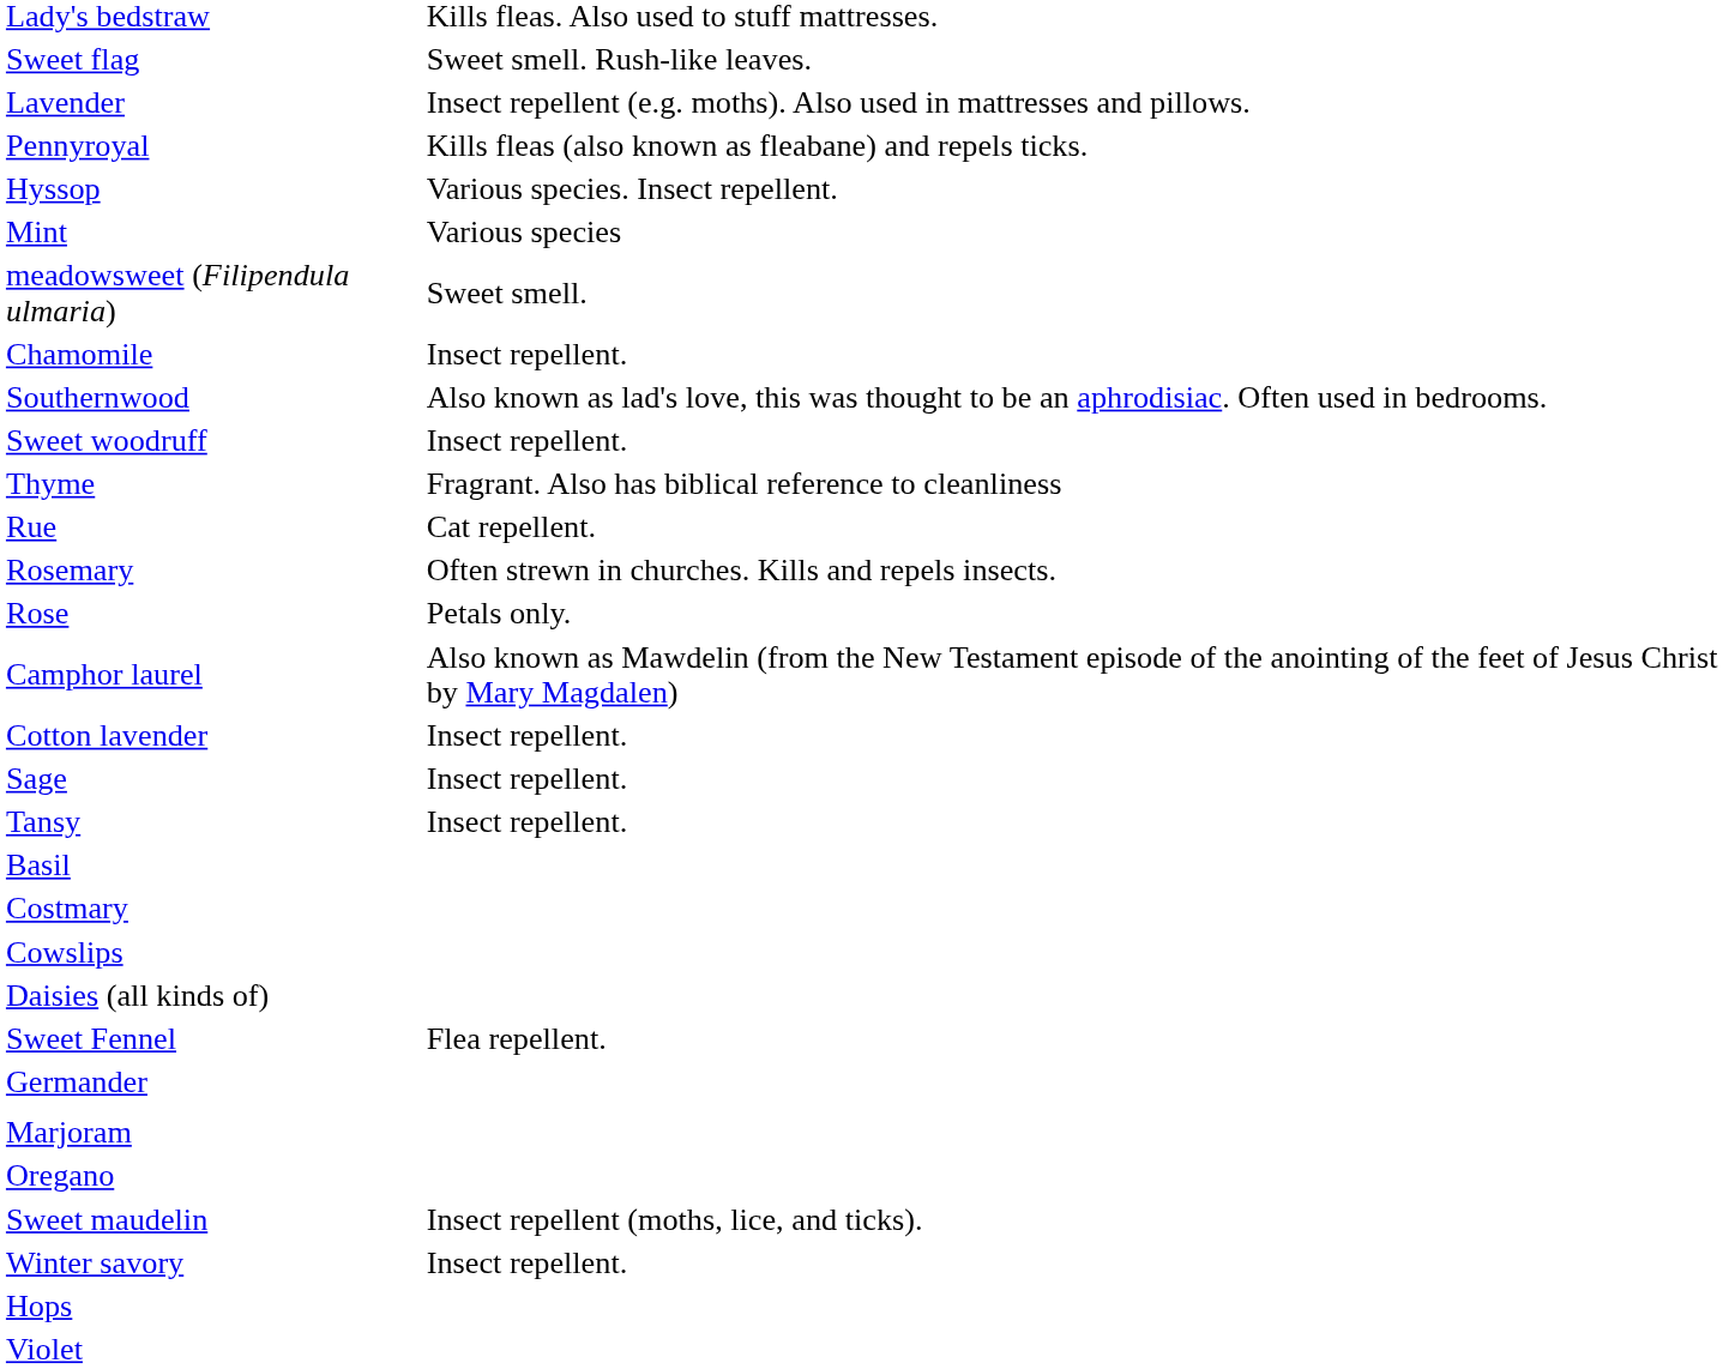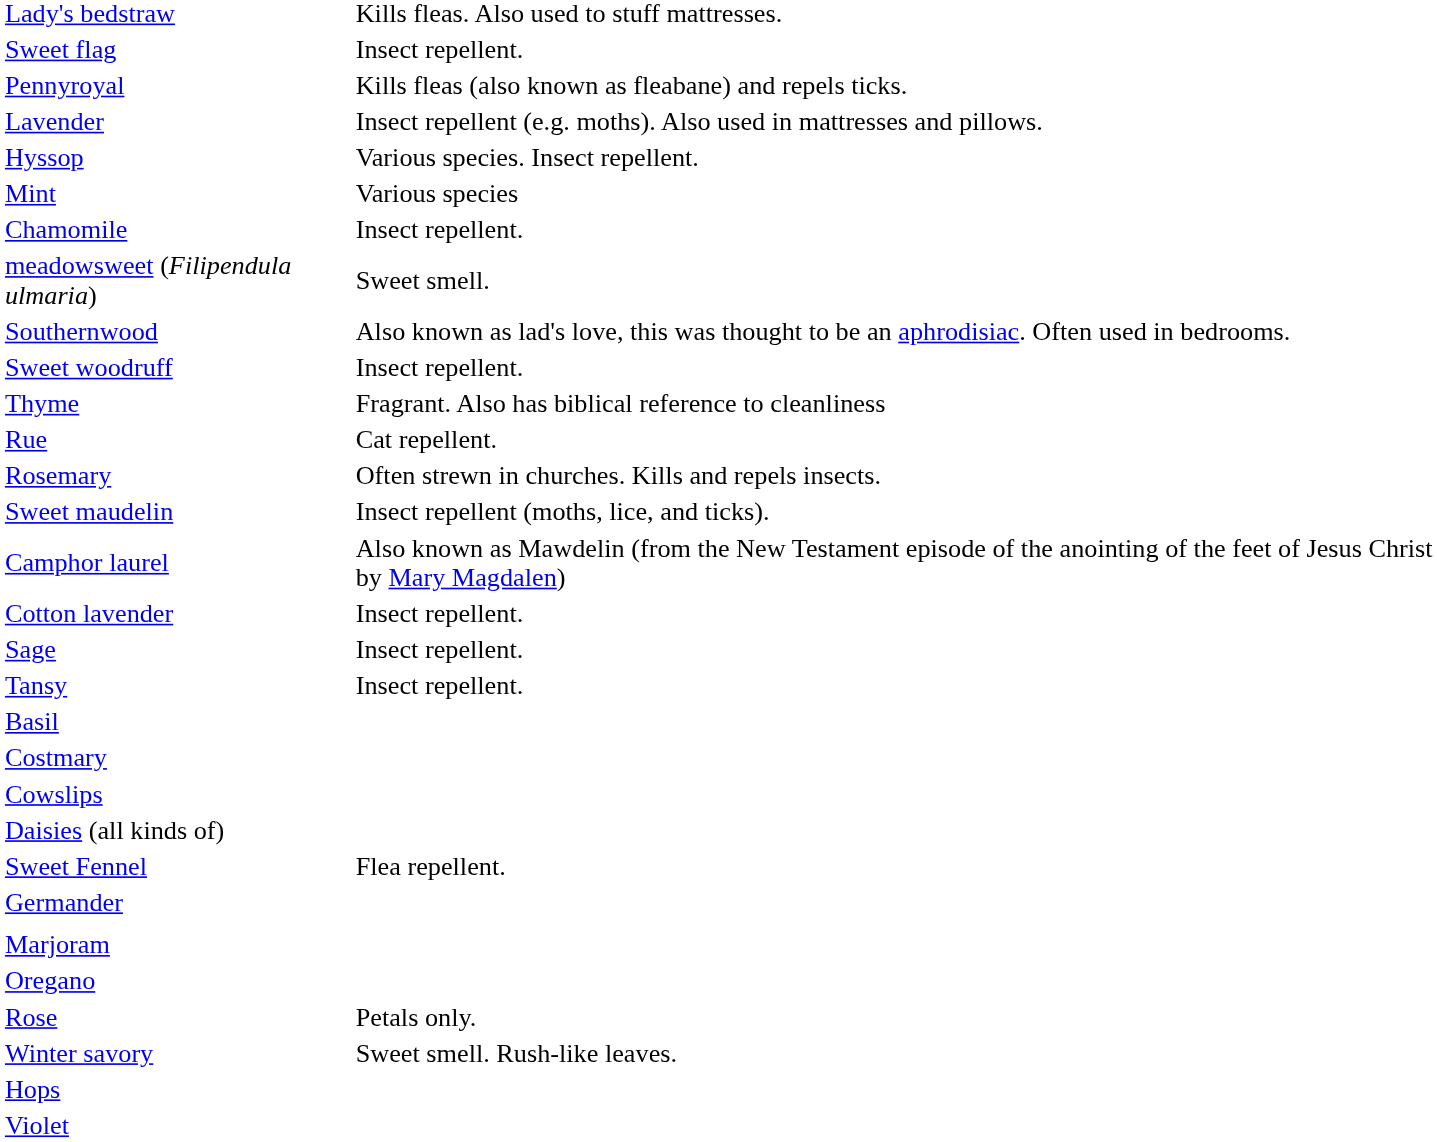Sweet flag | column 2: Sweet smell. Rush-like leaves. -> Insect repellent.
rows swapped: Pennyroyal <-> Lavender
rows swapped: meadowsweet (Filipendula ulmaria) <-> Chamomile
rows swapped: Rose <-> Sweet maudelin
Winter savory | column 2: Insect repellent. -> Sweet smell. Rush-like leaves.
